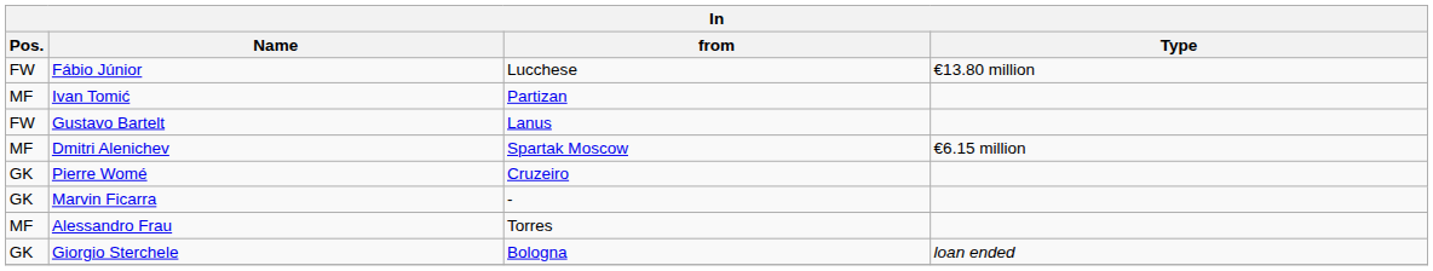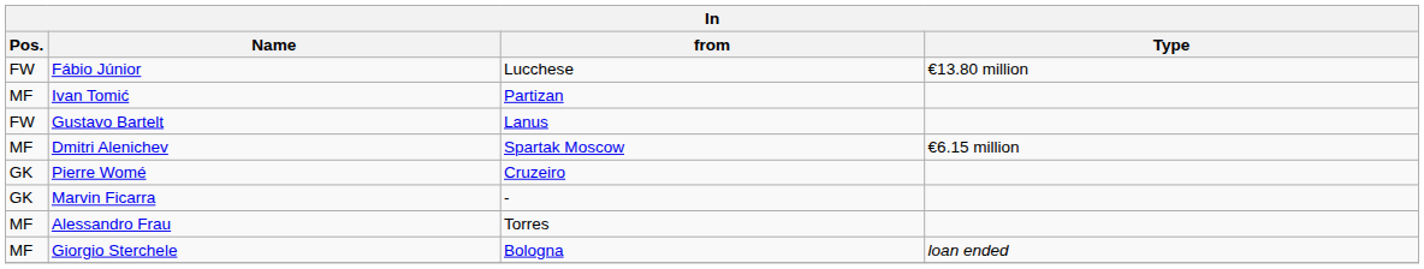Giorgio Sterchele | Pos.: GK -> MF
